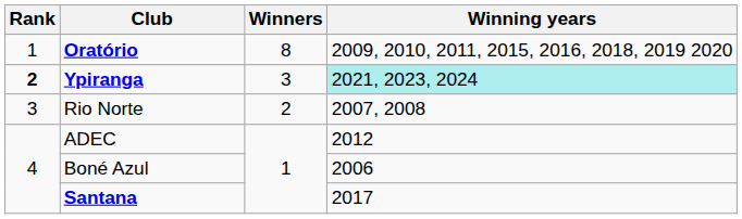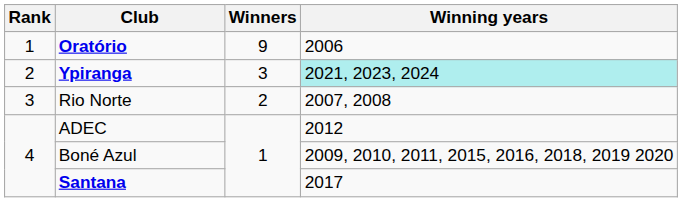Oratório | Winners: 8 -> 9
Oratório | Winning years: 2009, 2010, 2011, 2015, 2016, 2018, 2019 2020 -> 2006
Ypiranga | Rank: bold -> normal
Boné Azul | Winning years: 2006 -> 2009, 2010, 2011, 2015, 2016, 2018, 2019 2020
